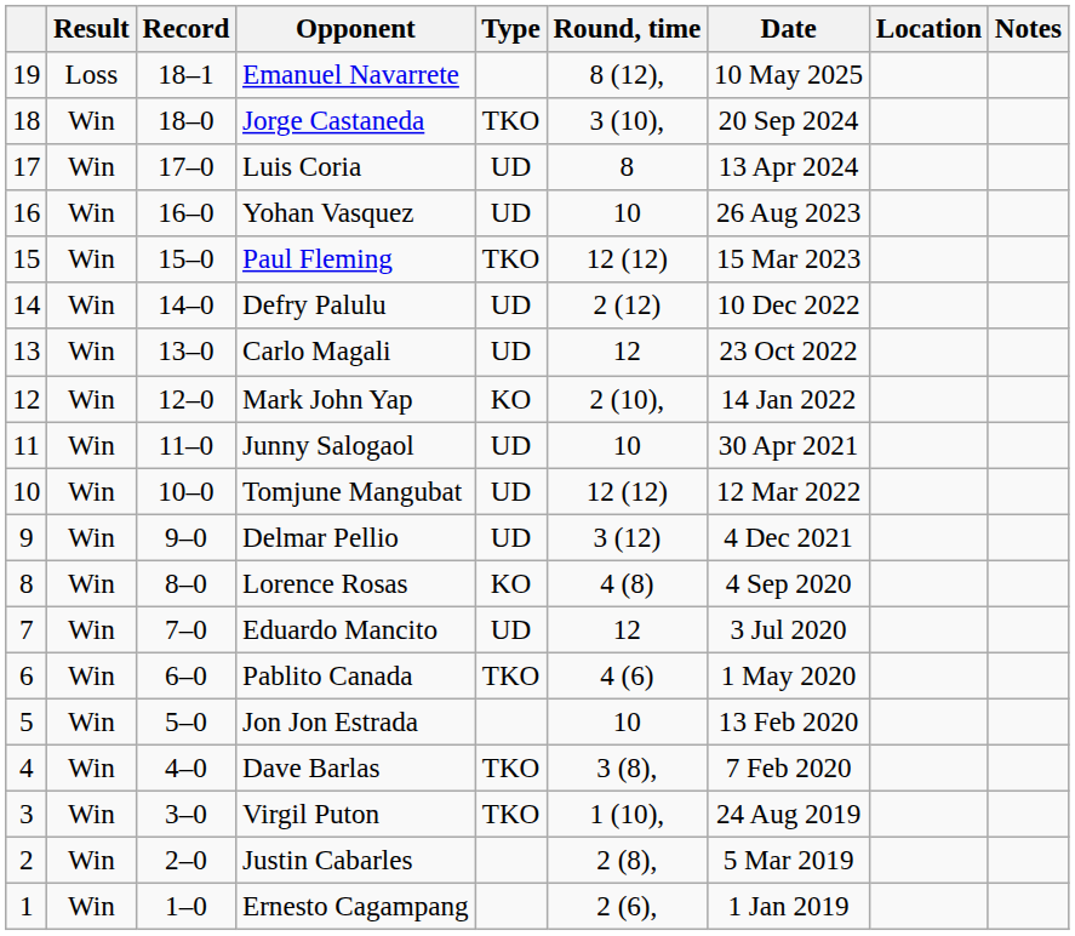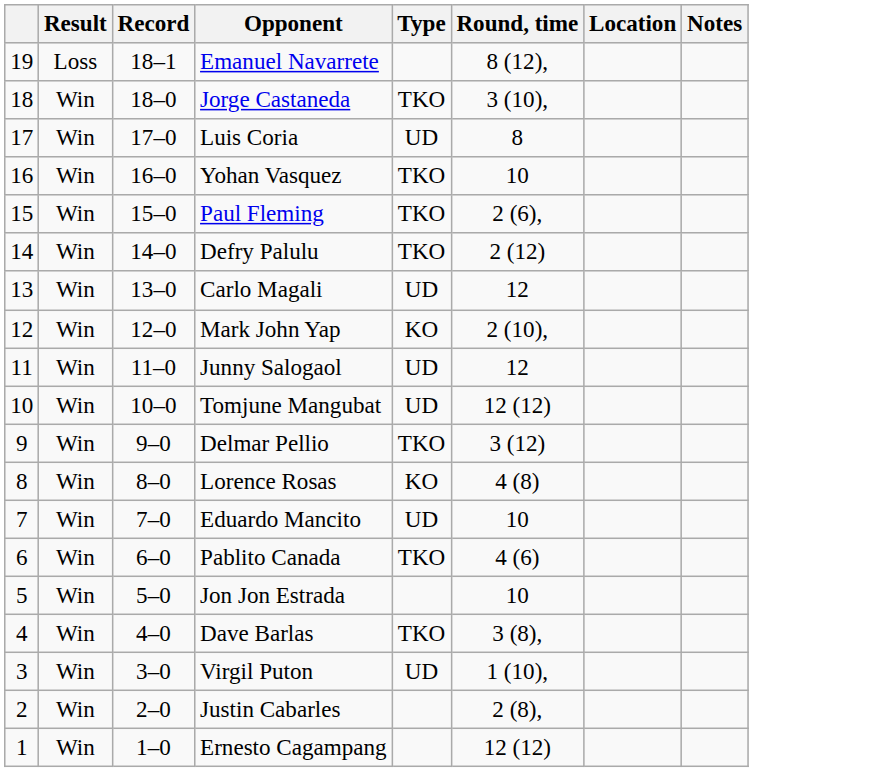- column: Date | 10 May 2025 | 20 Sep 2024 | 13 Apr 2024 | 26 Aug 2023 | 15 Mar 2023 | 10 Dec 2022 | 23 Oct 2022 | 14 Jan 2022 | 30 Apr 2021 | 12 Mar 2022 | 4 Dec 2021 | 4 Sep 2020 | 3 Jul 2020 | 1 May 2020 | 13 Feb 2020 | 7 Feb 2020 | 24 Aug 2019 | 5 Mar 2019 | 1 Jan 2019
Yohan Vasquez | Type: UD -> TKO
Paul Fleming | Round, time: 12 (12) -> 2 (6),
Defry Palulu | Type: UD -> TKO
Junny Salogaol | Round, time: 10 -> 12
Delmar Pellio | Type: UD -> TKO
Eduardo Mancito | Round, time: 12 -> 10
Virgil Puton | Type: TKO -> UD
Ernesto Cagampang | Round, time: 2 (6), -> 12 (12)
